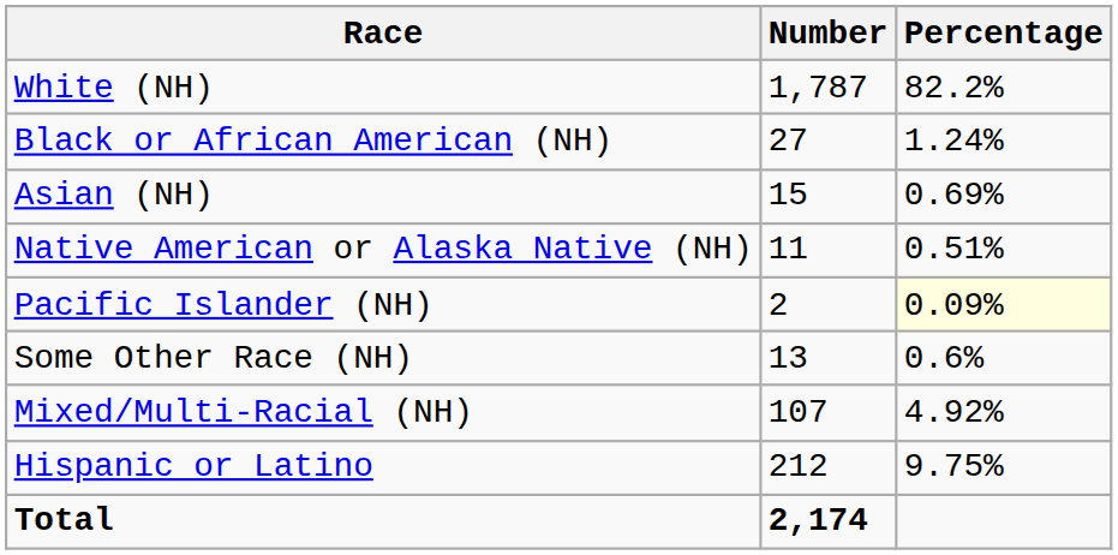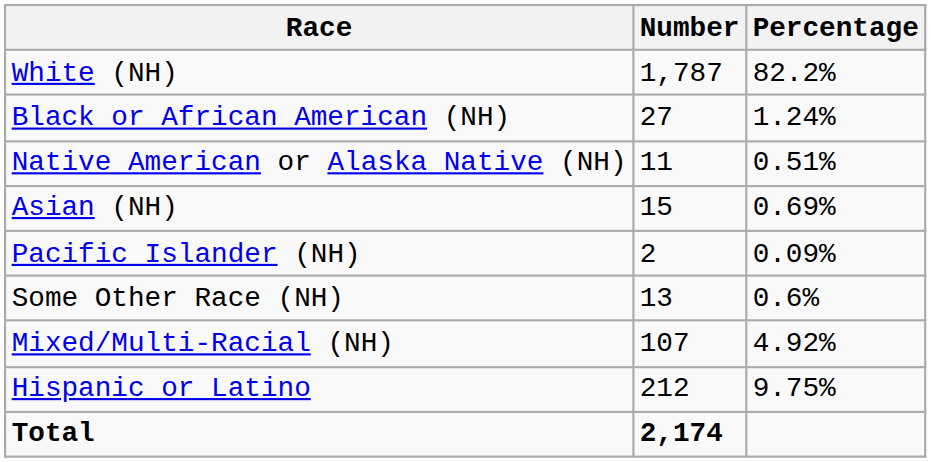rows swapped: Native American or Alaska Native (NH) <-> Asian (NH)
Pacific Islander (NH) | Percentage: lightyellow background -> no background
